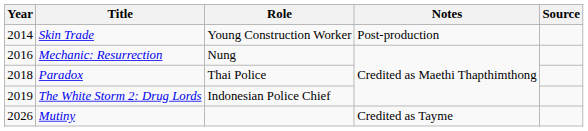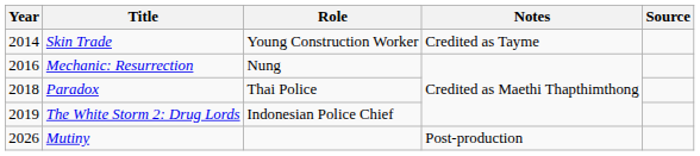Skin Trade | Notes: Post-production -> Credited as Tayme
Mutiny | Notes: Credited as Tayme -> Post-production
